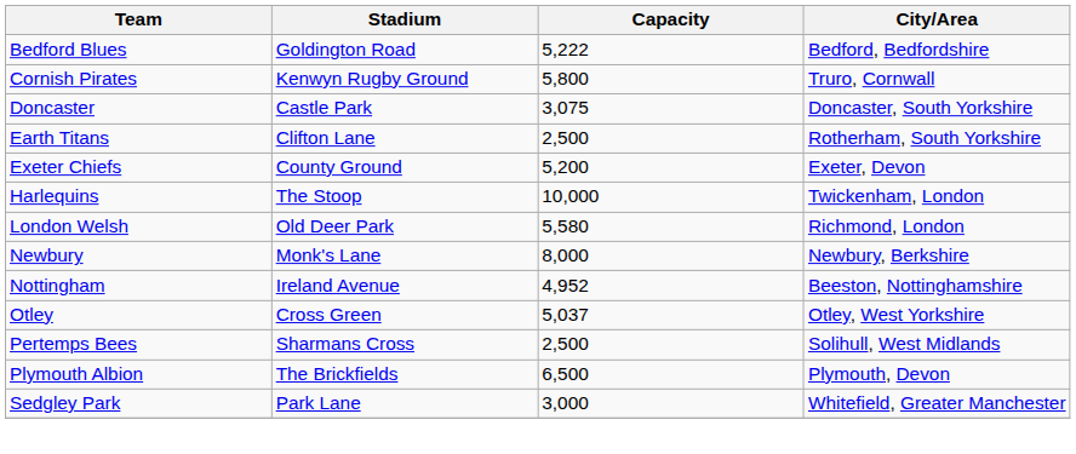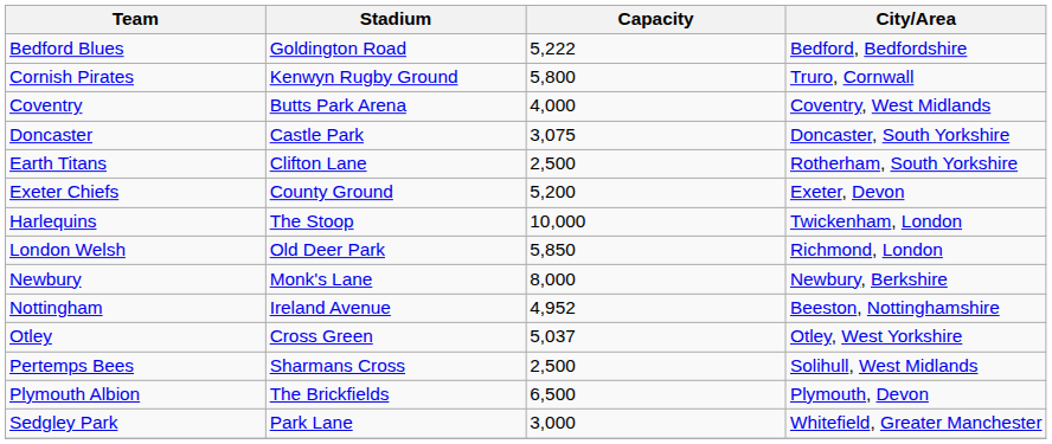+ row: Coventry | Butts Park Arena | 4,000 | Coventry, West Midlands
London Welsh | Capacity: 5,580 -> 5,850
